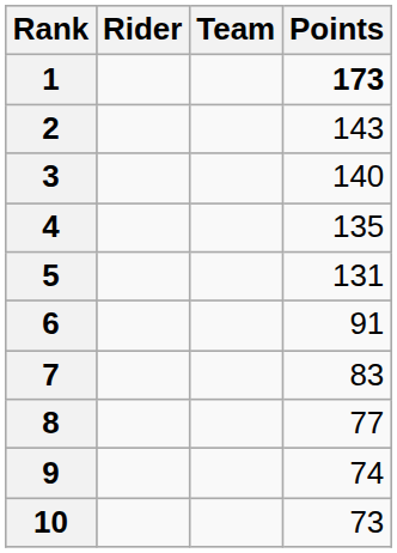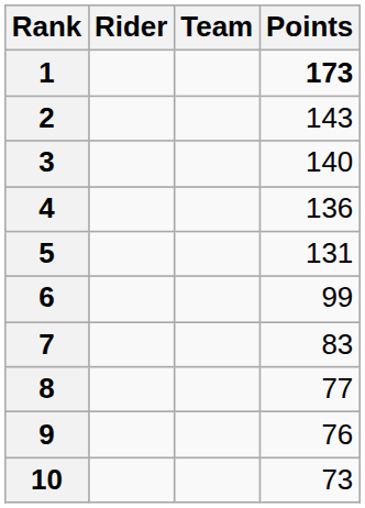4 | Points: 135 -> 136
6 | Points: 91 -> 99
9 | Points: 74 -> 76
